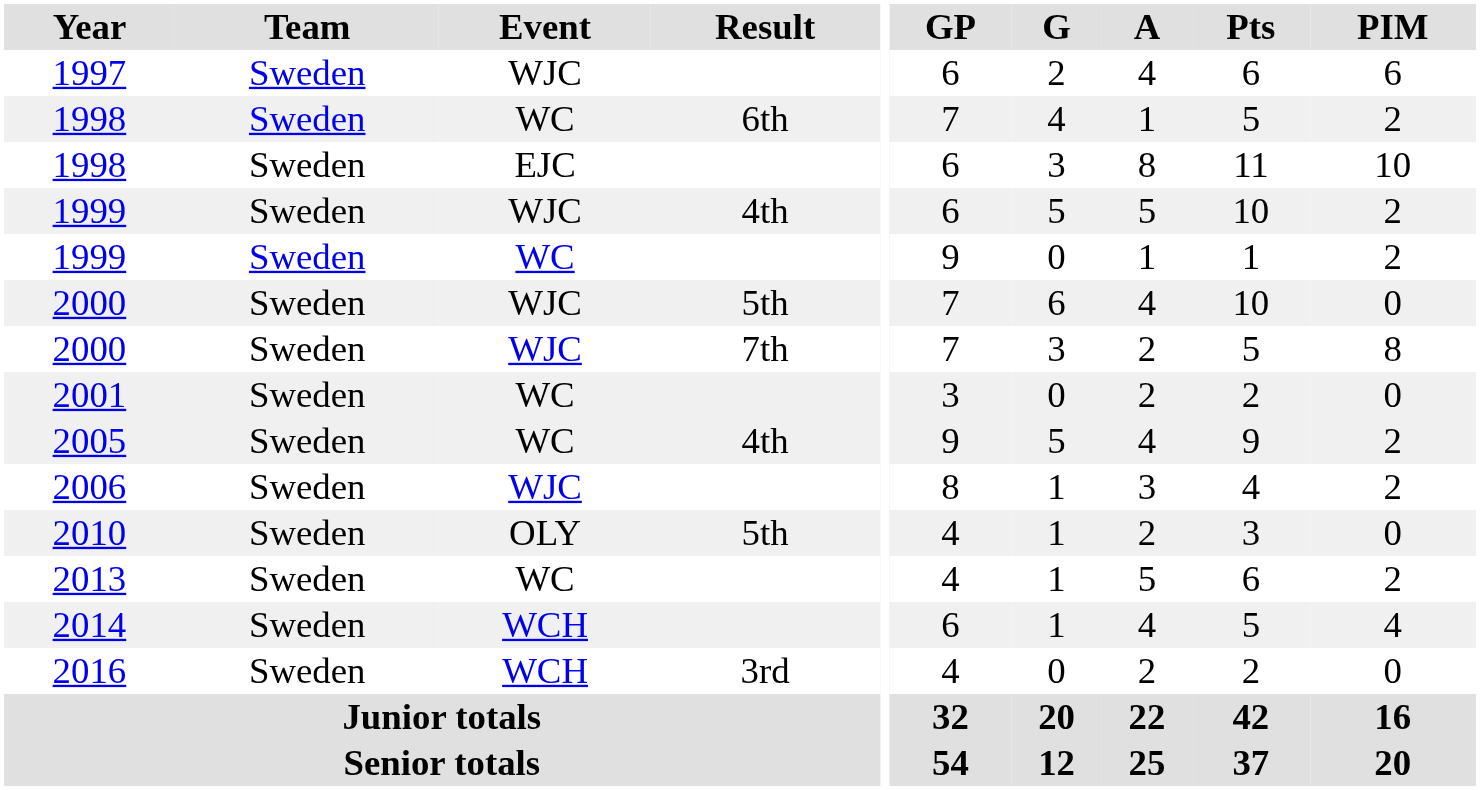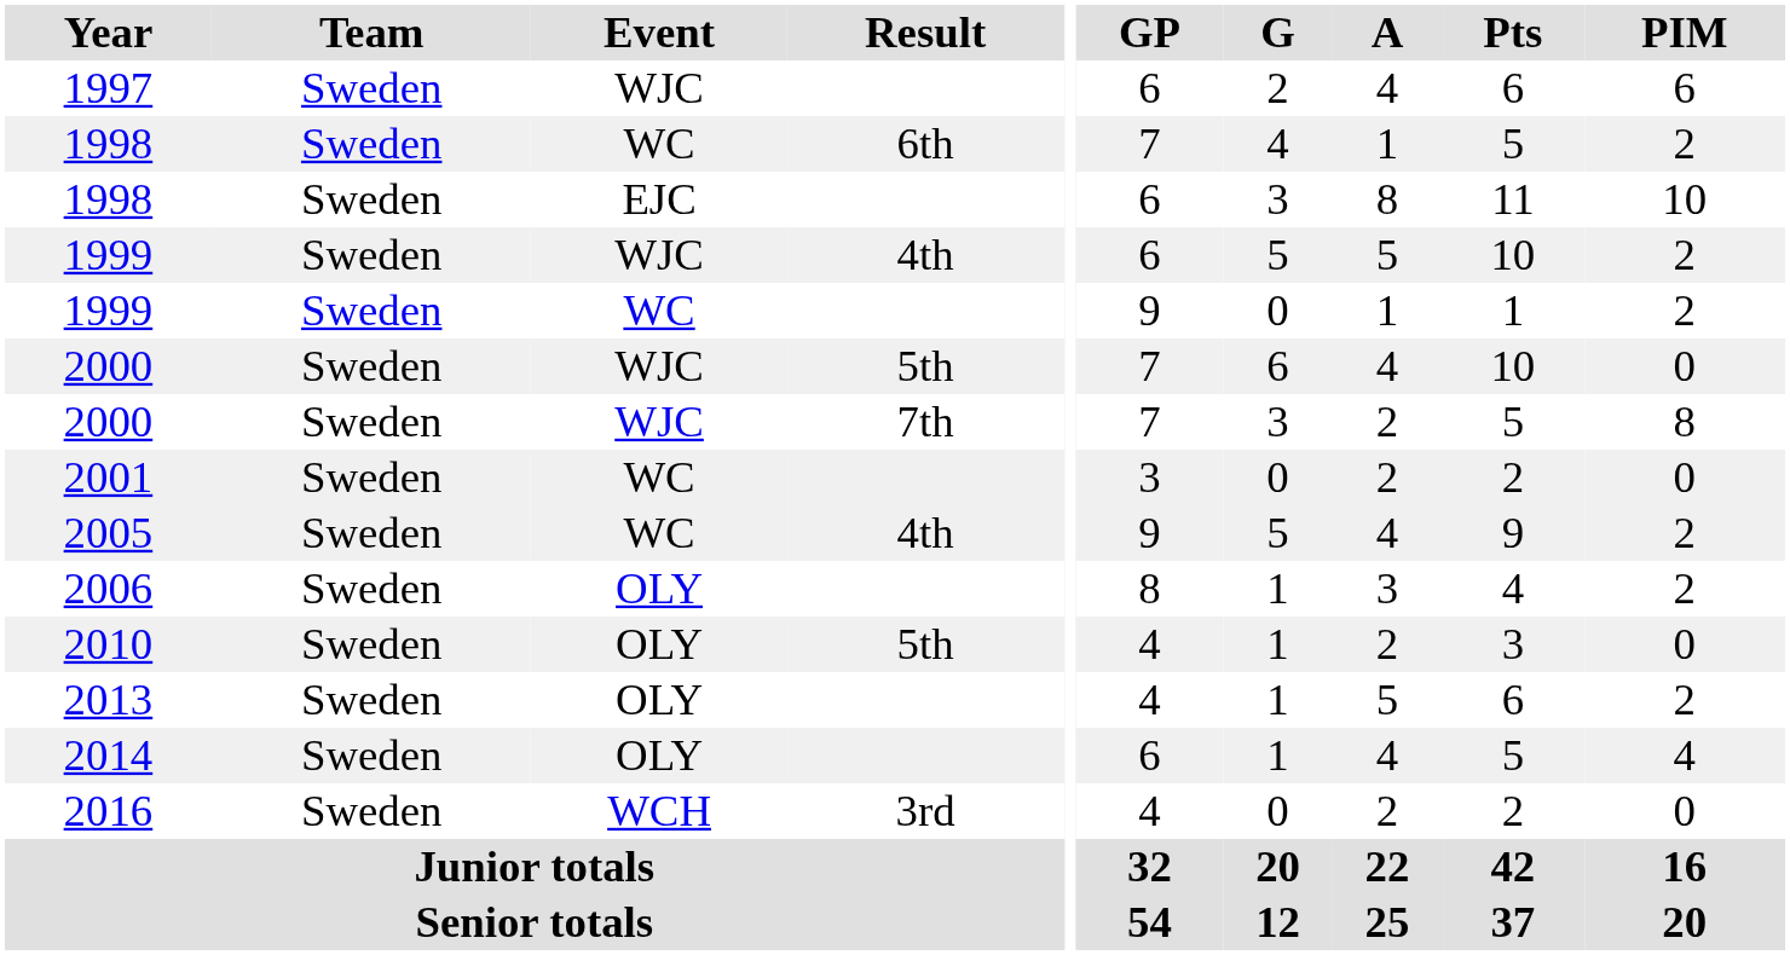2006 | Event: WJC -> OLY
2013 | Event: WC -> OLY
2014 | Event: WCH -> OLY
